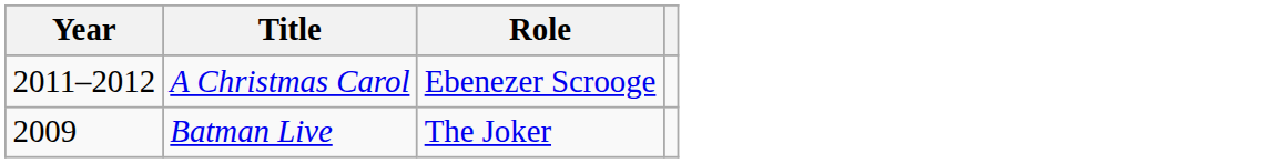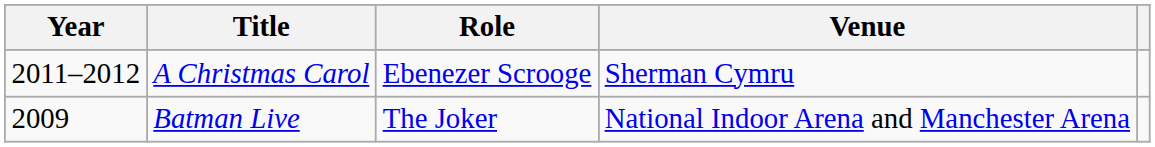+ column: Venue | Sherman Cymru | National Indoor Arena and Manchester Arena
